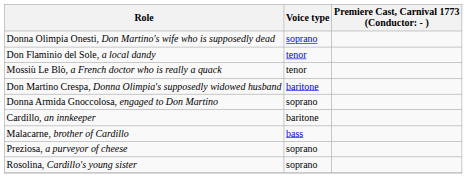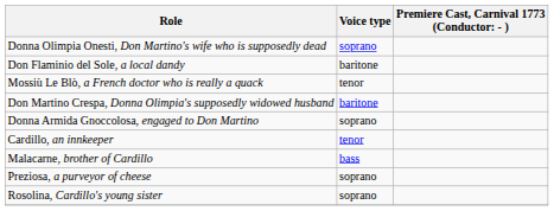Don Flaminio del Sole, a local dandy | Voice type: tenor -> baritone
Cardillo, an innkeeper | Voice type: baritone -> tenor
